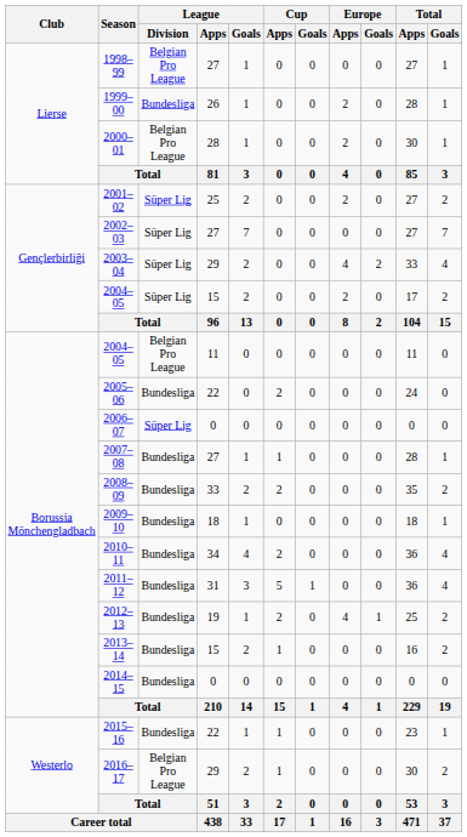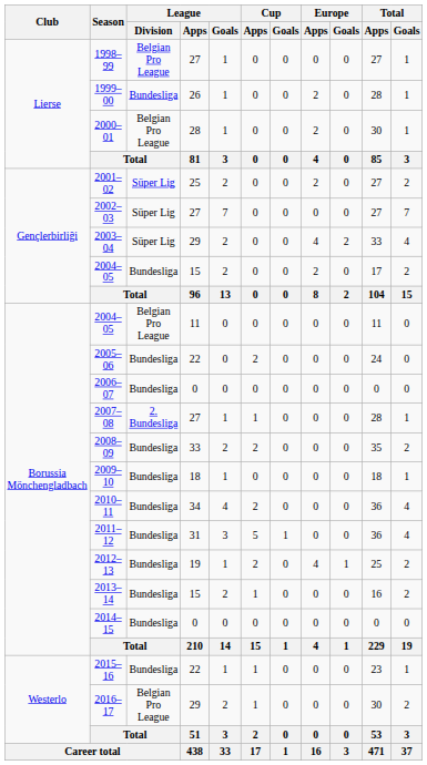2004–05 / 15 | League / Division: Süper Lig -> Bundesliga
2006–07 | League / Division: Süper Lig -> Bundesliga
2007–08 | League / Division: Bundesliga -> 2. Bundesliga
